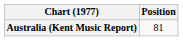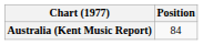Australia (Kent Music Report) | Position: 81 -> 84
